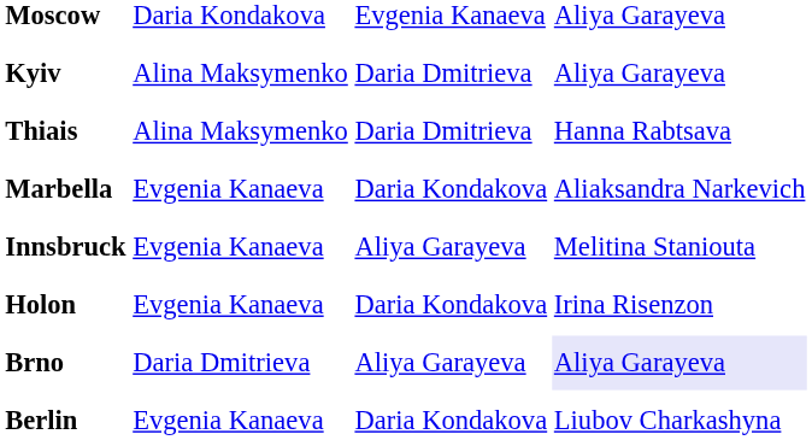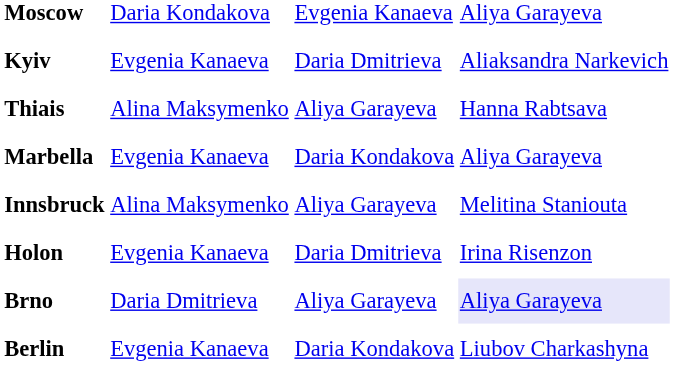Kyiv | column 2: Alina Maksymenko -> Evgenia Kanaeva
Kyiv | column 4: Aliya Garayeva -> Aliaksandra Narkevich
Thiais | column 3: Daria Dmitrieva -> Aliya Garayeva
Marbella | column 4: Aliaksandra Narkevich -> Aliya Garayeva
Innsbruck | column 2: Evgenia Kanaeva -> Alina Maksymenko
Holon | column 3: Daria Kondakova -> Daria Dmitrieva
